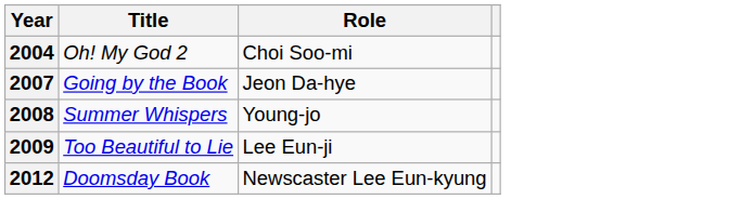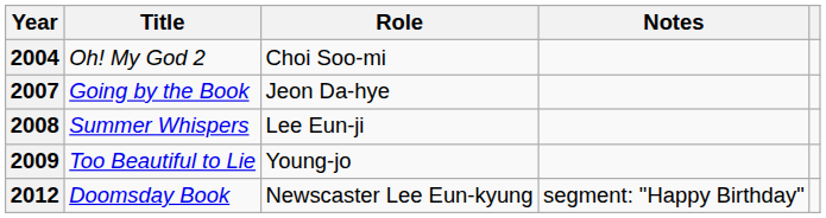+ column: Notes | segment: "Happy Birthday"
2008 | Role: Young-jo -> Lee Eun-ji
2009 | Role: Lee Eun-ji -> Young-jo
